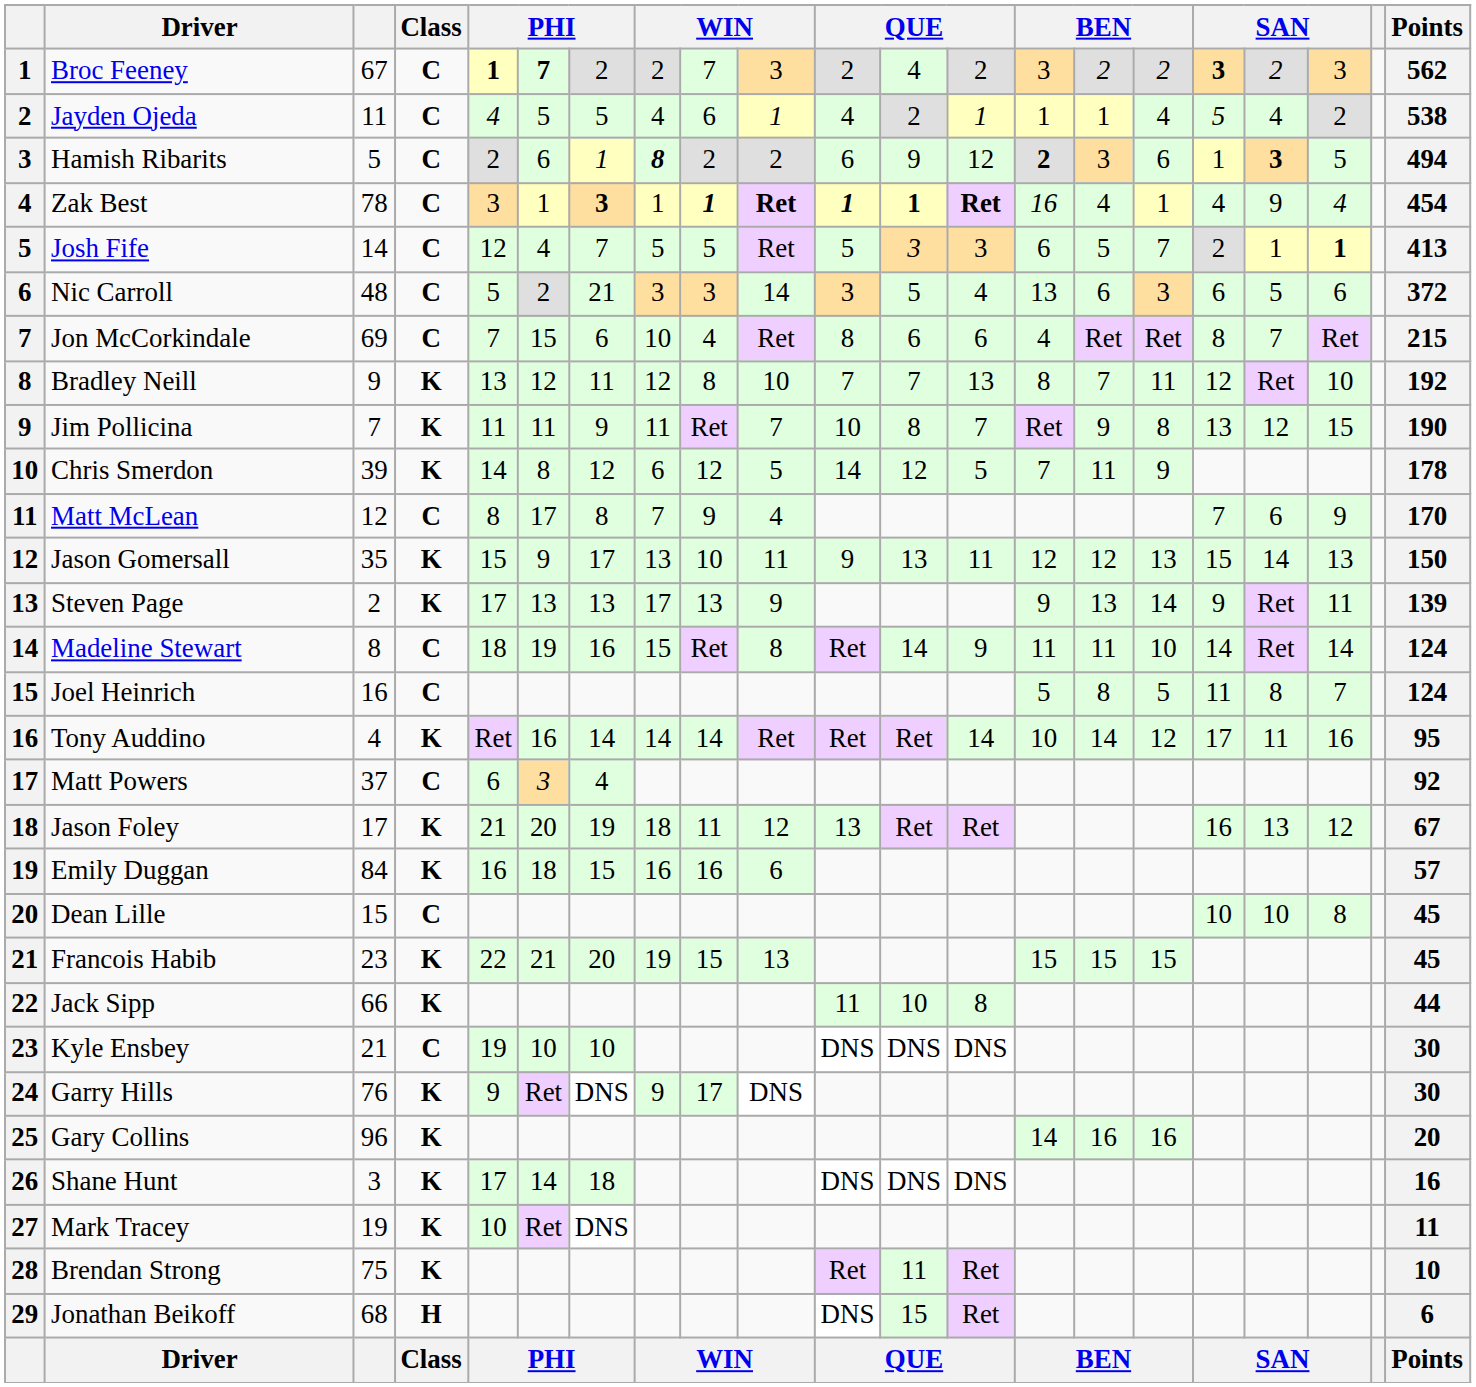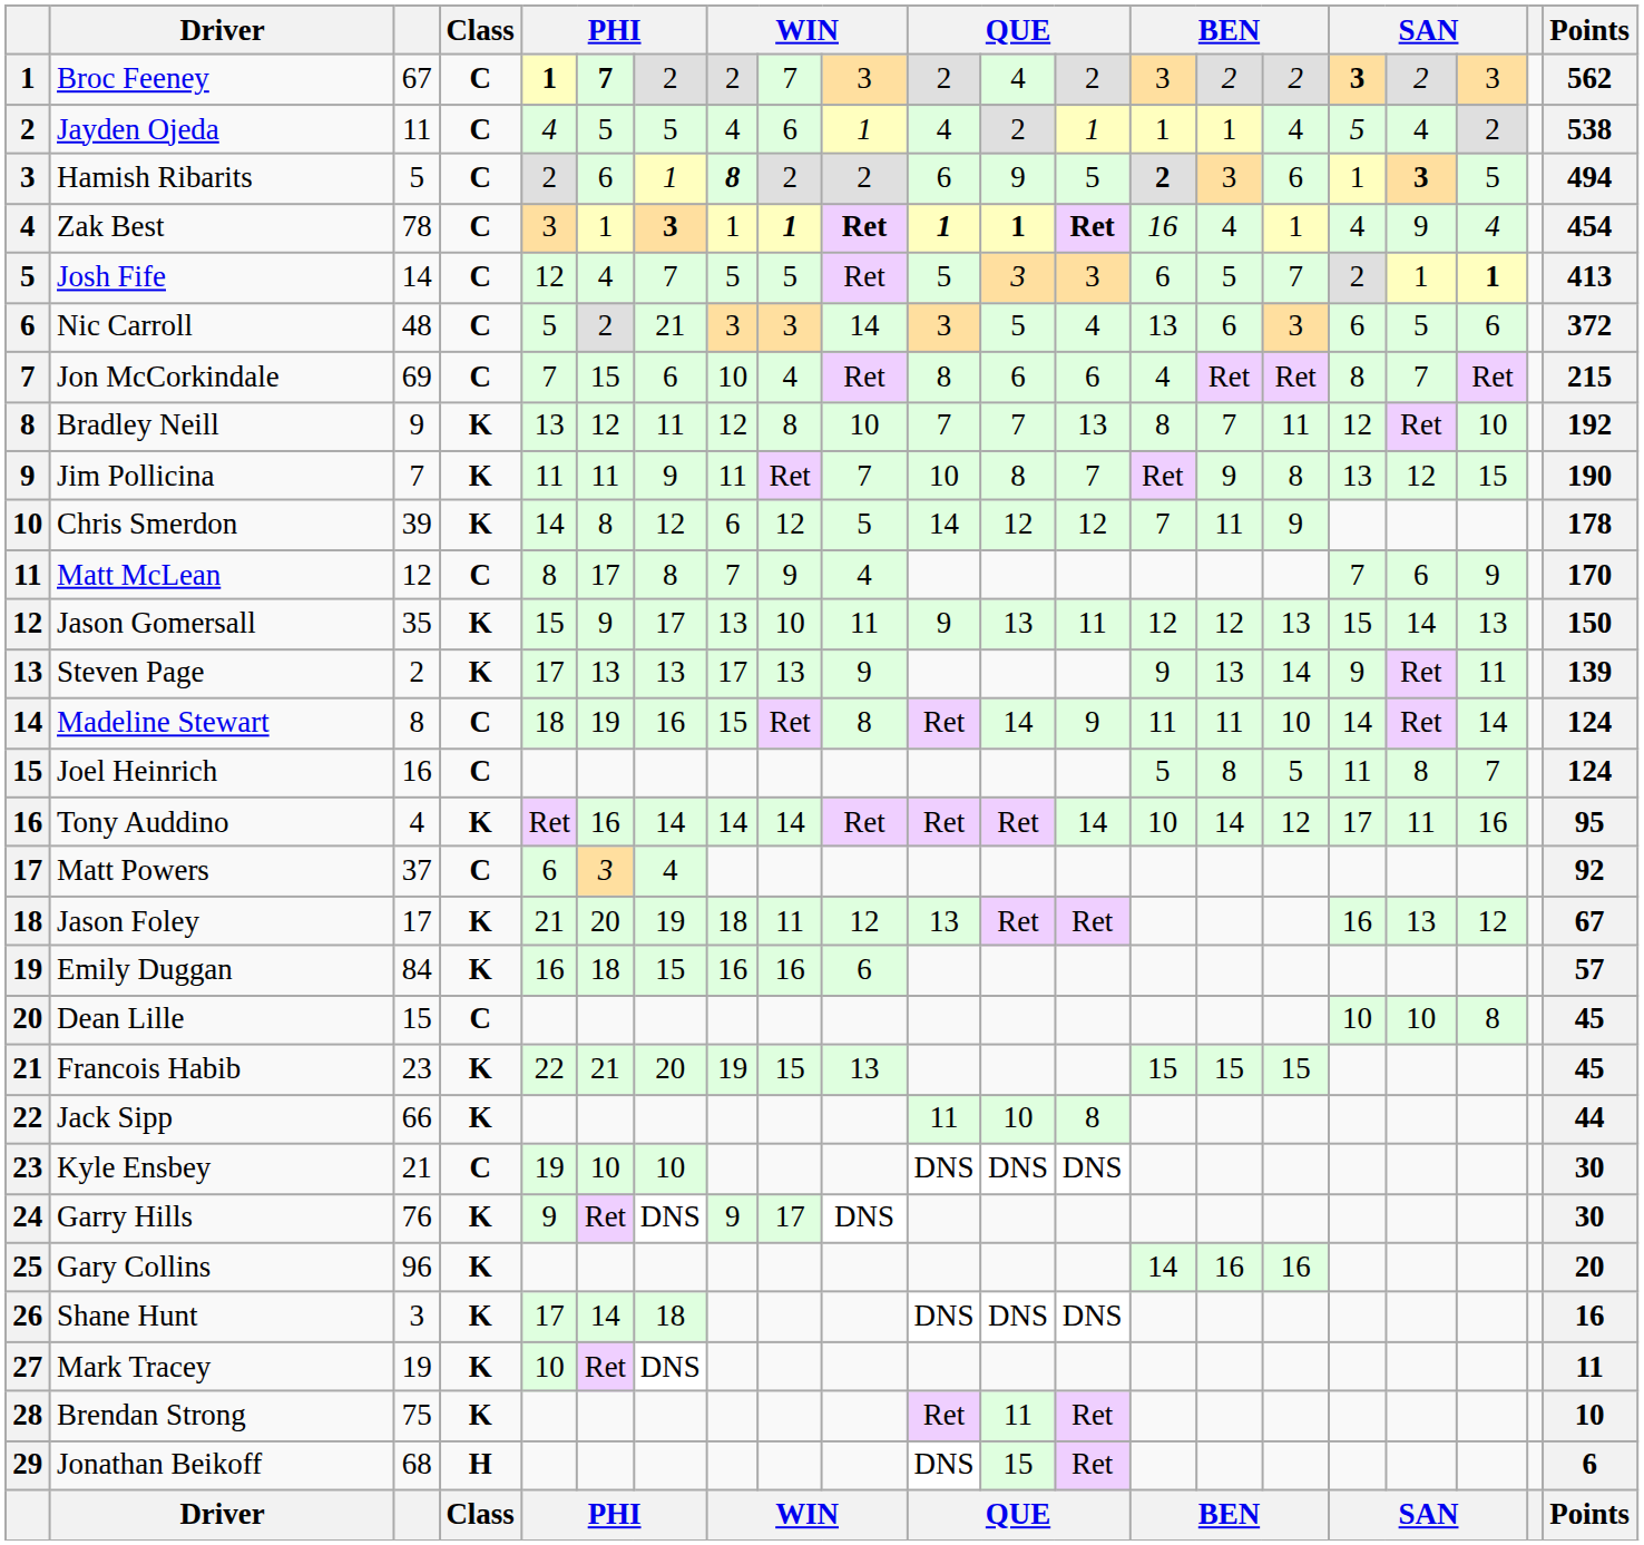Hamish Ribarits | column 13: 12 -> 5
Chris Smerdon | column 13: 5 -> 12
